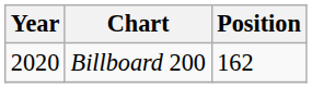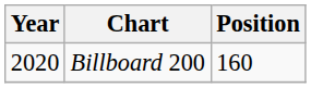Billboard 200 | Position: 162 -> 160
